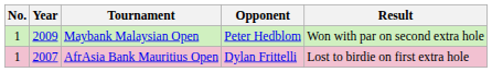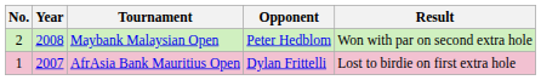Maybank Malaysian Open | No.: 1 -> 2
Maybank Malaysian Open | Year: 2009 -> 2008
